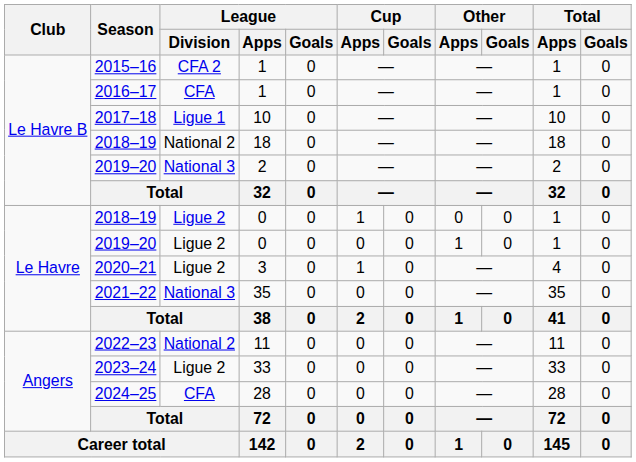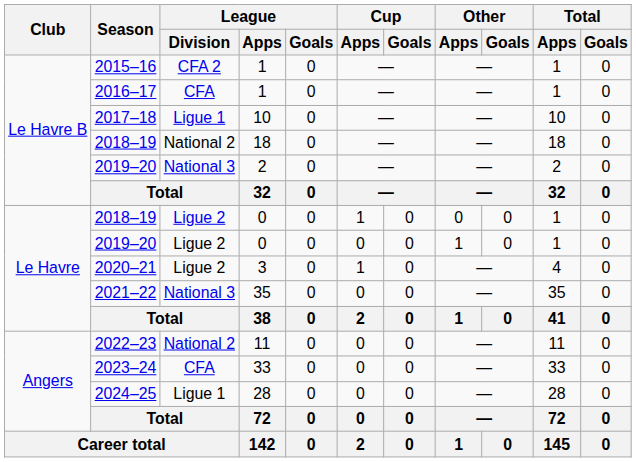2023–24 | League / Division: Ligue 2 -> CFA
2024–25 | League / Division: CFA -> Ligue 1
